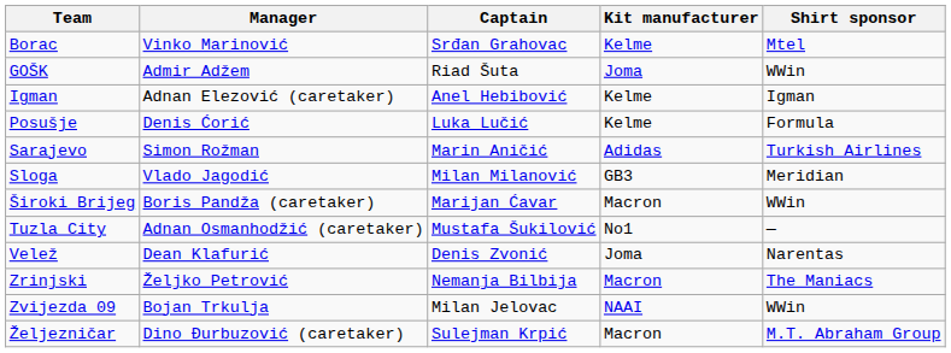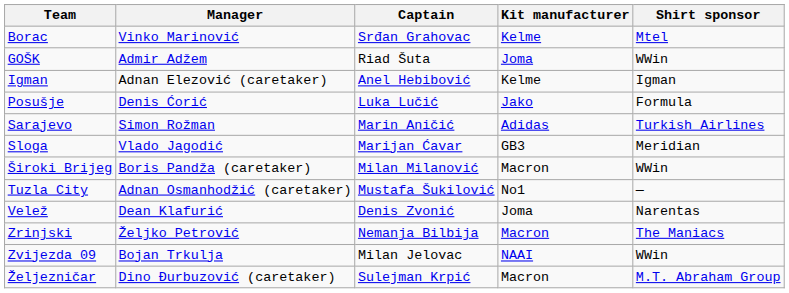Posušje | Kit manufacturer: Kelme -> Jako
Sloga | Captain: Milan Milanović -> Marijan Ćavar
Široki Brijeg | Captain: Marijan Ćavar -> Milan Milanović
